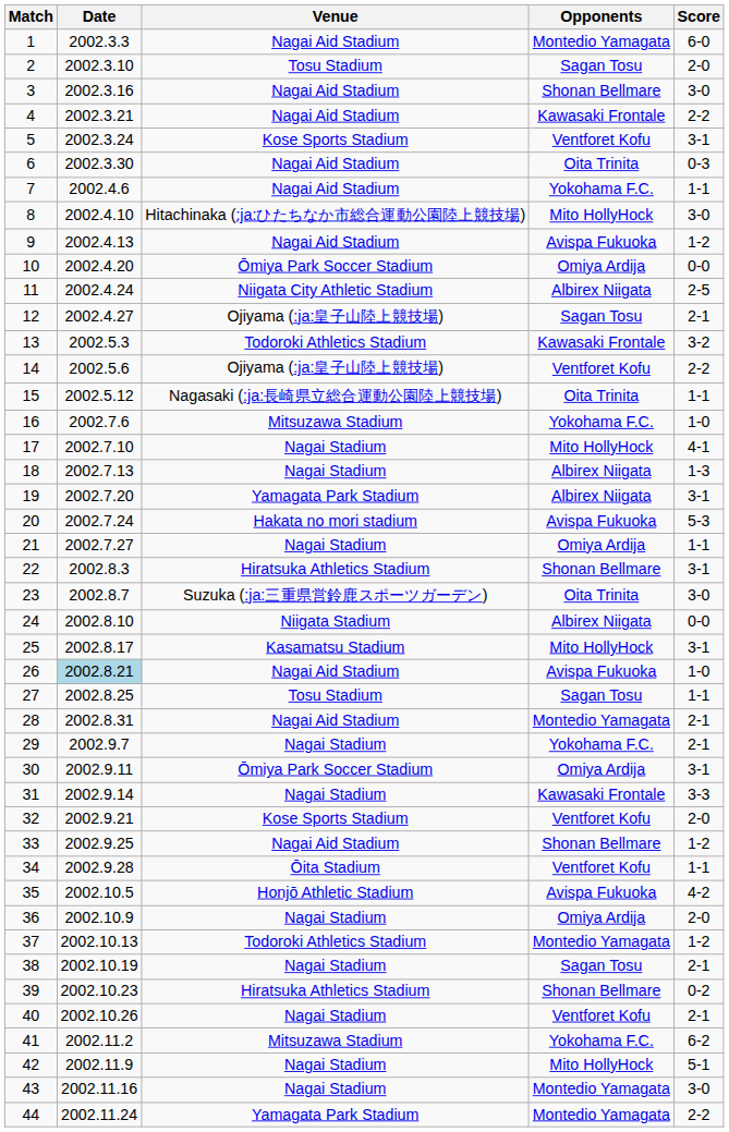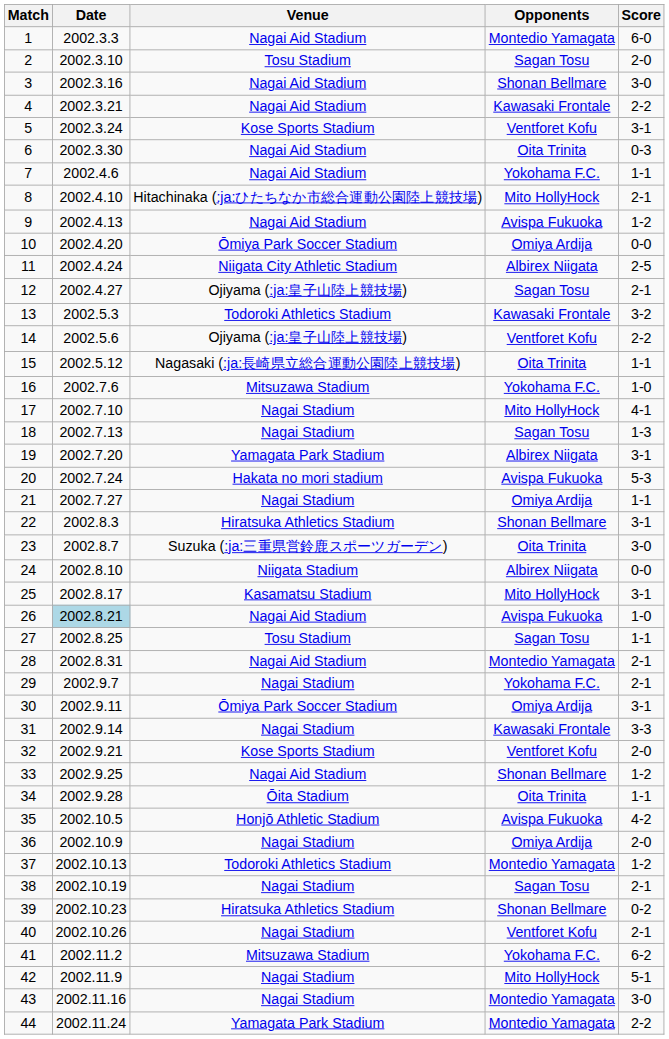8 | Score: 3-0 -> 2-1
18 | Opponents: Albirex Niigata -> Sagan Tosu
34 | Opponents: Ventforet Kofu -> Oita Trinita
